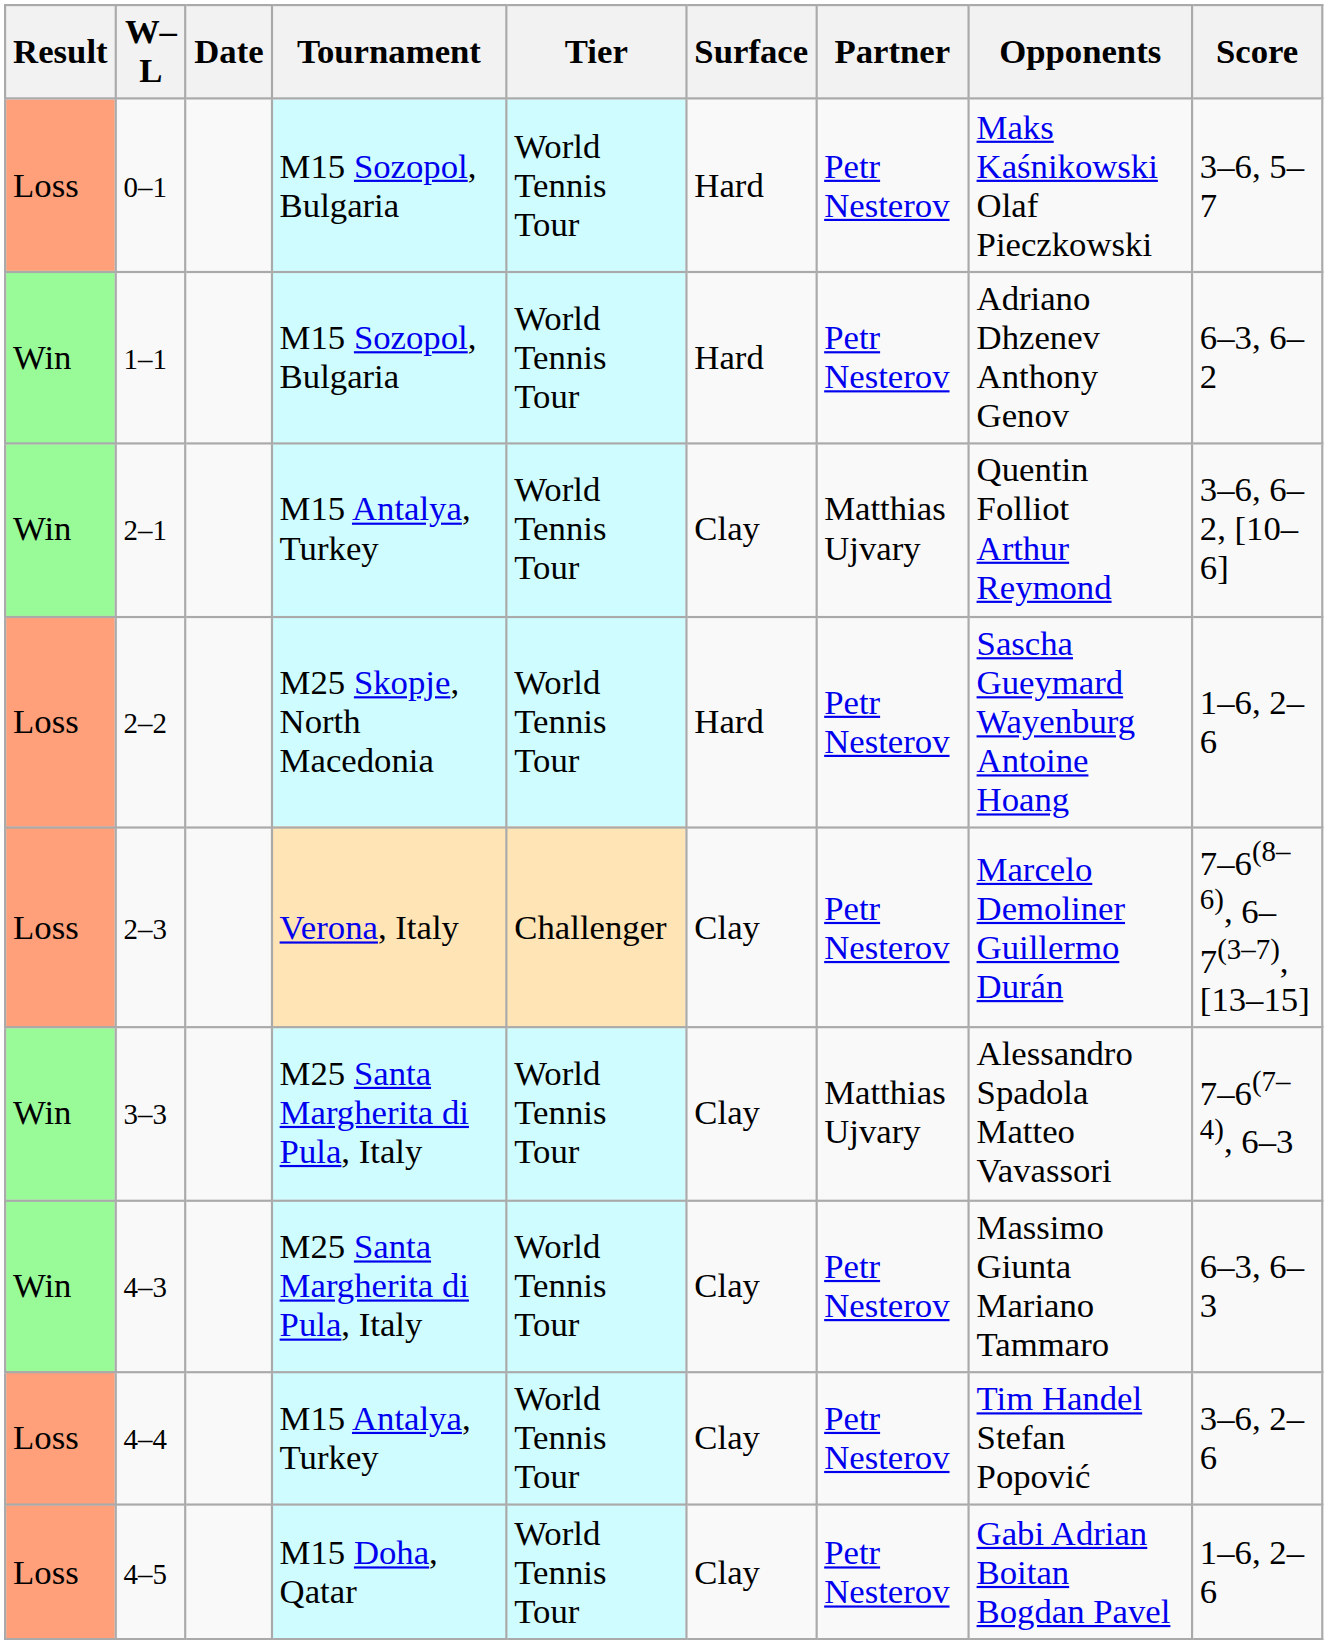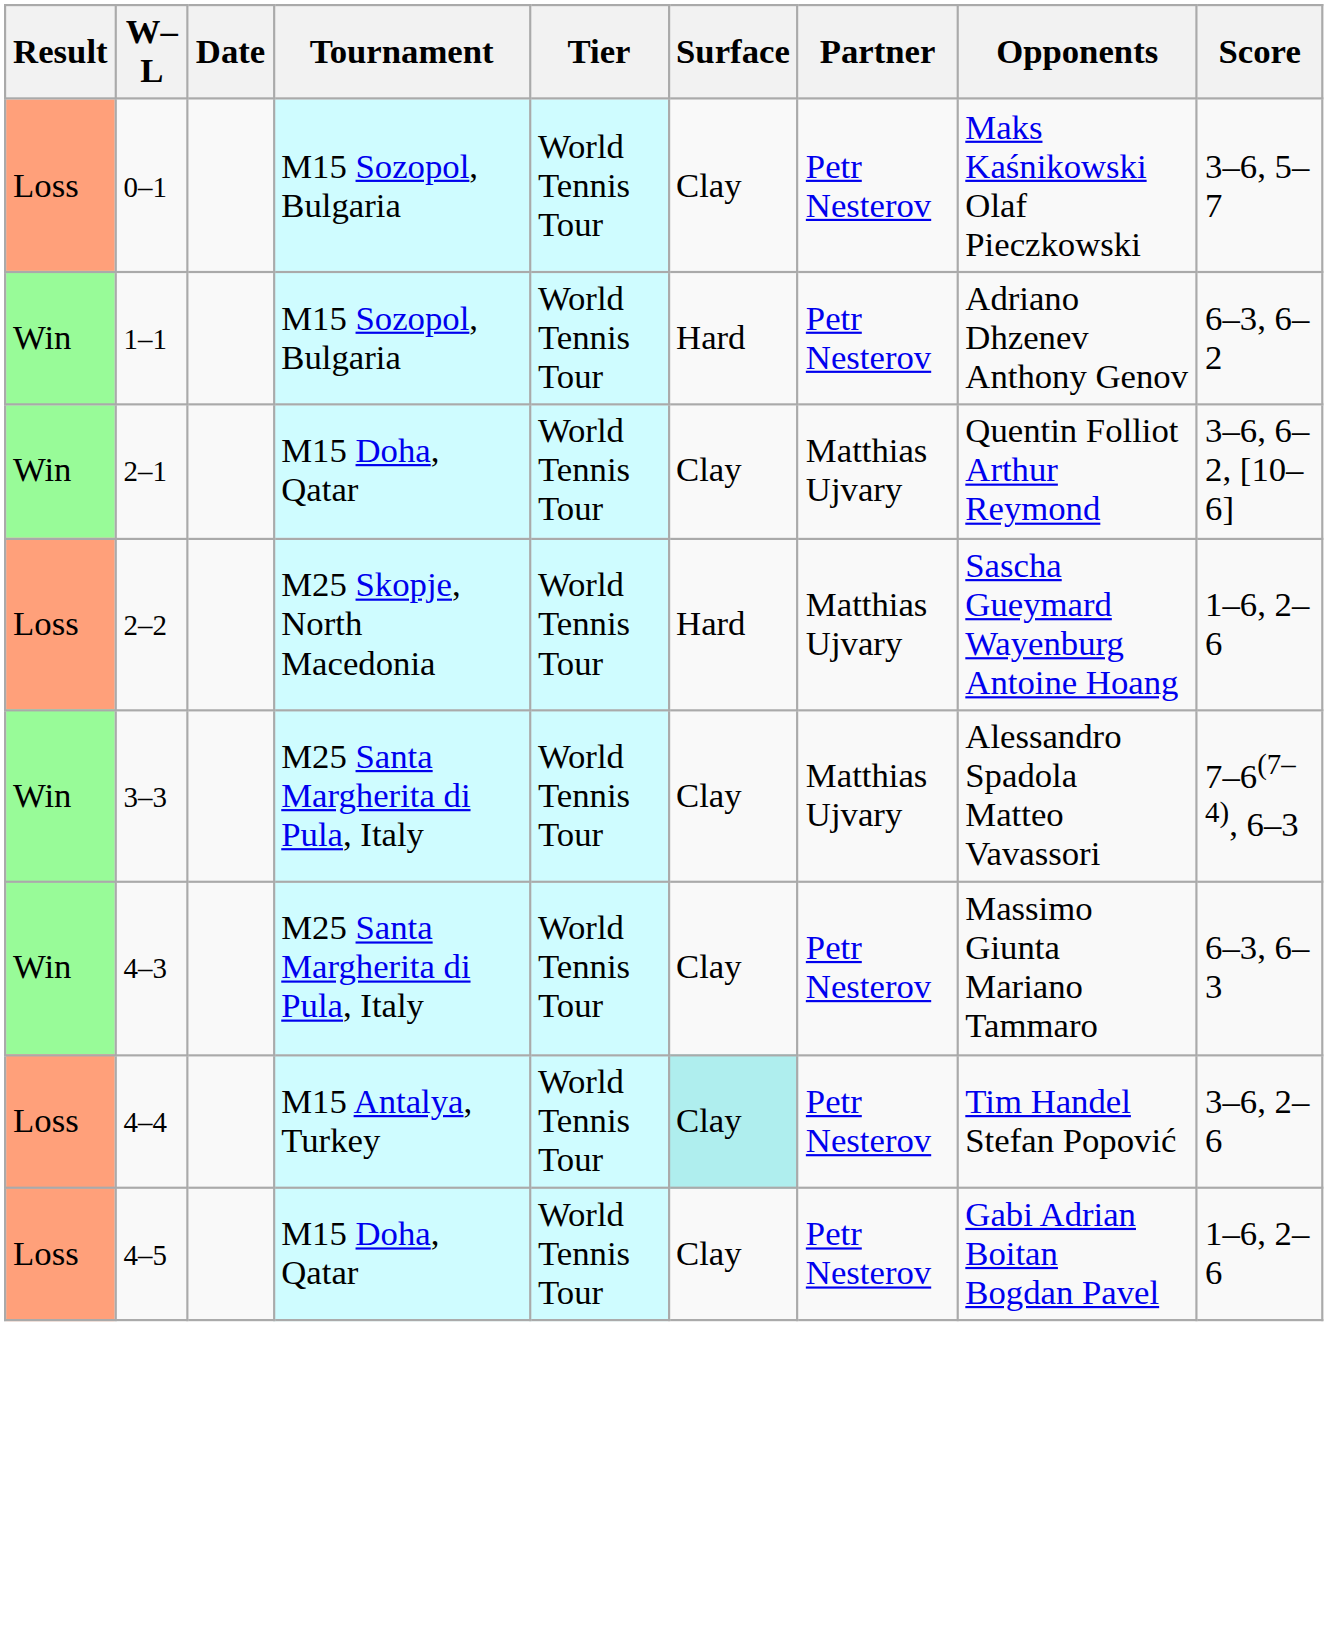0–1 | Surface: Hard -> Clay
2–1 | Tournament: M15 Antalya, Turkey -> M15 Doha, Qatar
2–2 | Partner: Petr Nesterov -> Matthias Ujvary
- row: Loss | 2–3 | Verona, Italy | Challenger | Clay | Petr Nesterov | Marcelo Demoliner Guillermo Durán | 7–6(8–6), 6–7(3–7), [13–15]
4–4 | Surface: no background -> paleturquoise background
